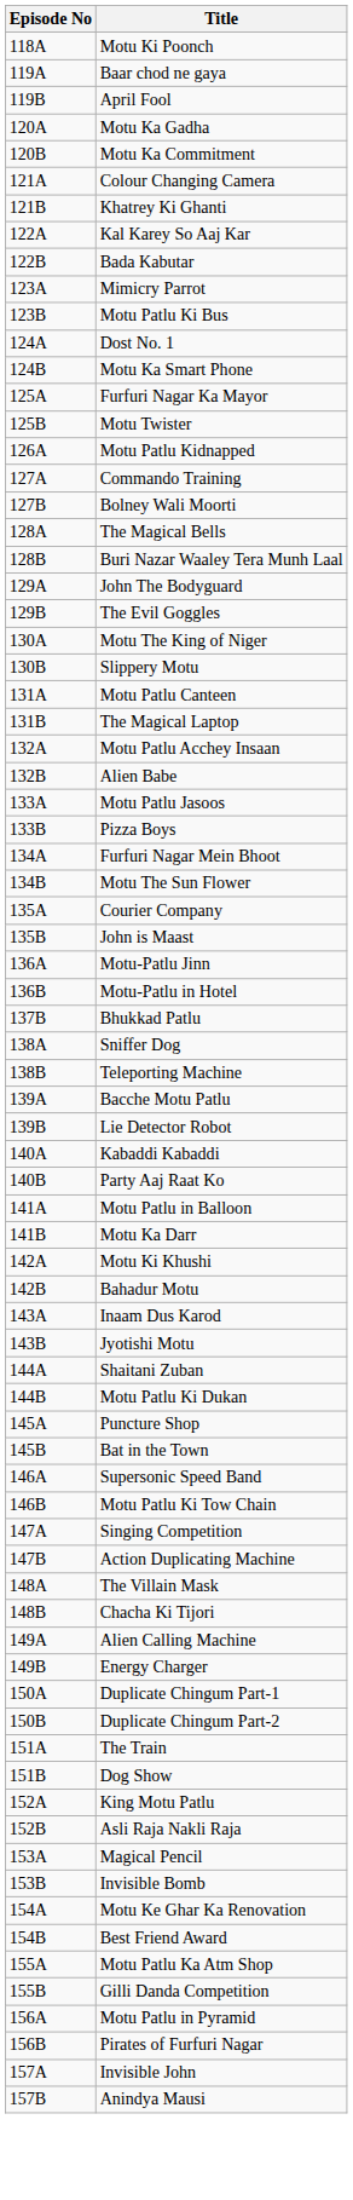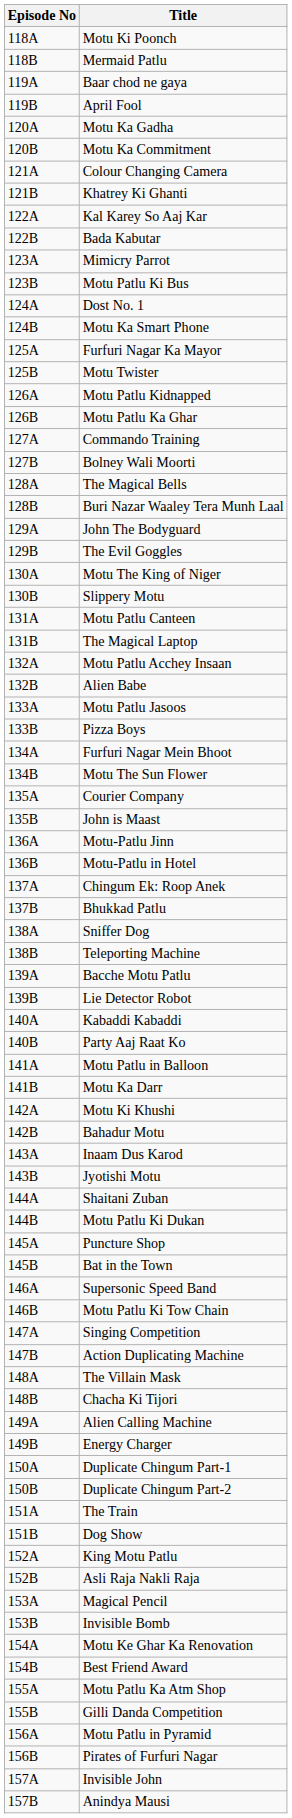+ row: 118B | Mermaid Patlu
+ row: 126B | Motu Patlu Ka Ghar
+ row: 137A | Chingum Ek: Roop Anek
